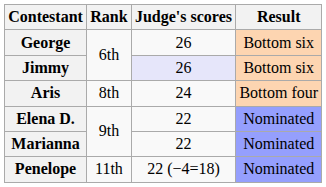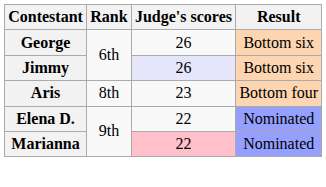Aris | Judge's scores: 24 -> 23
Marianna | Judge's scores: no background -> pink background
- row: Penelope | 11th | 22 (−4=18) | Nominated
